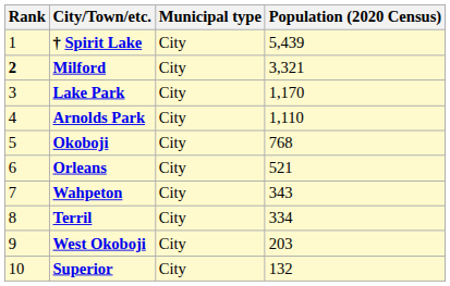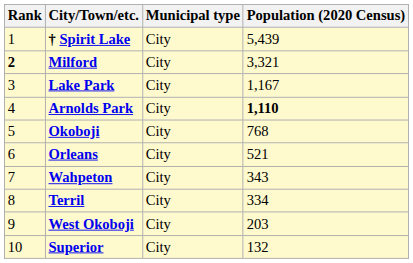Lake Park | Population (2020 Census): 1,170 -> 1,167
Arnolds Park | Population (2020 Census): normal -> bold
